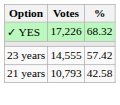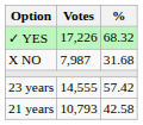+ row: X NO | 7,987 | 31.68
